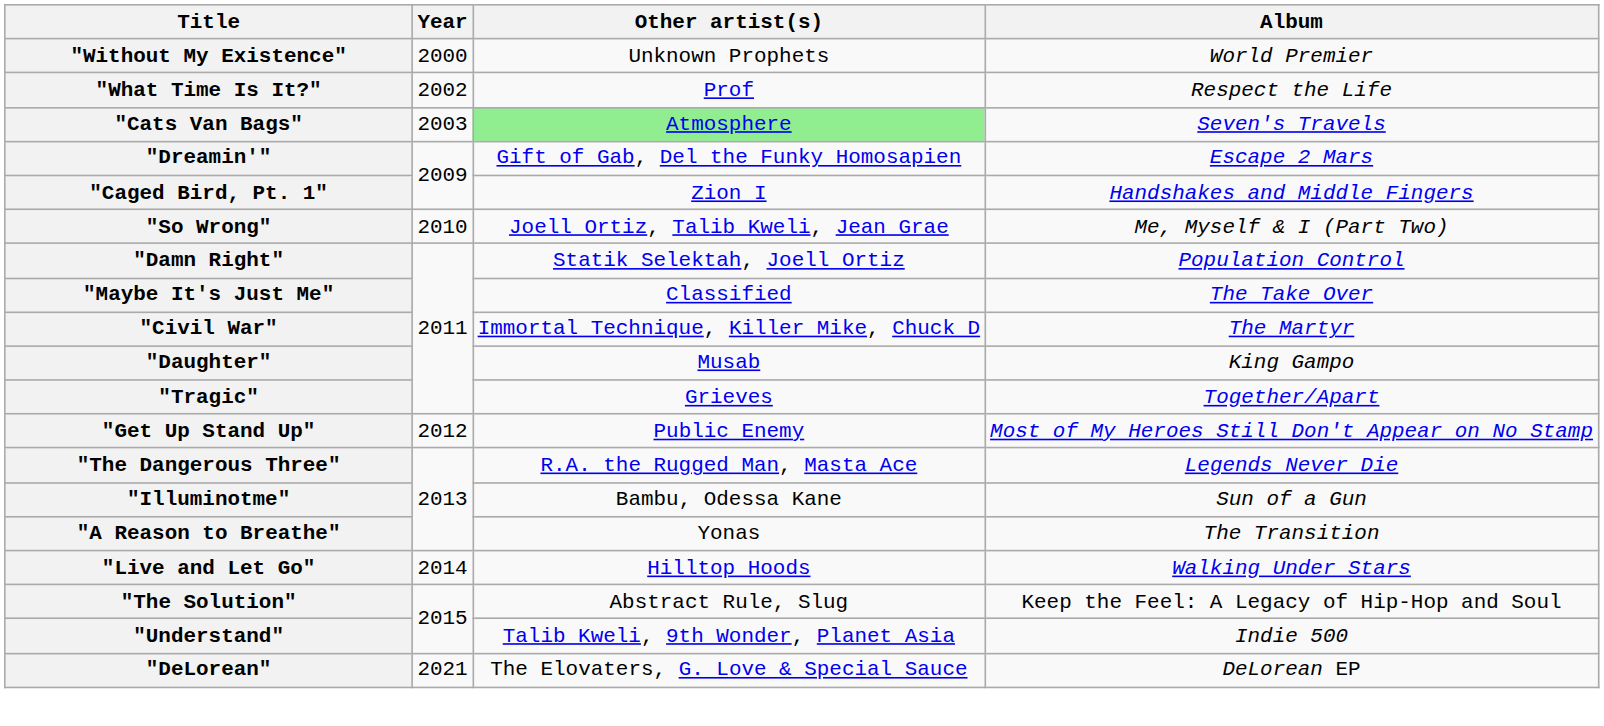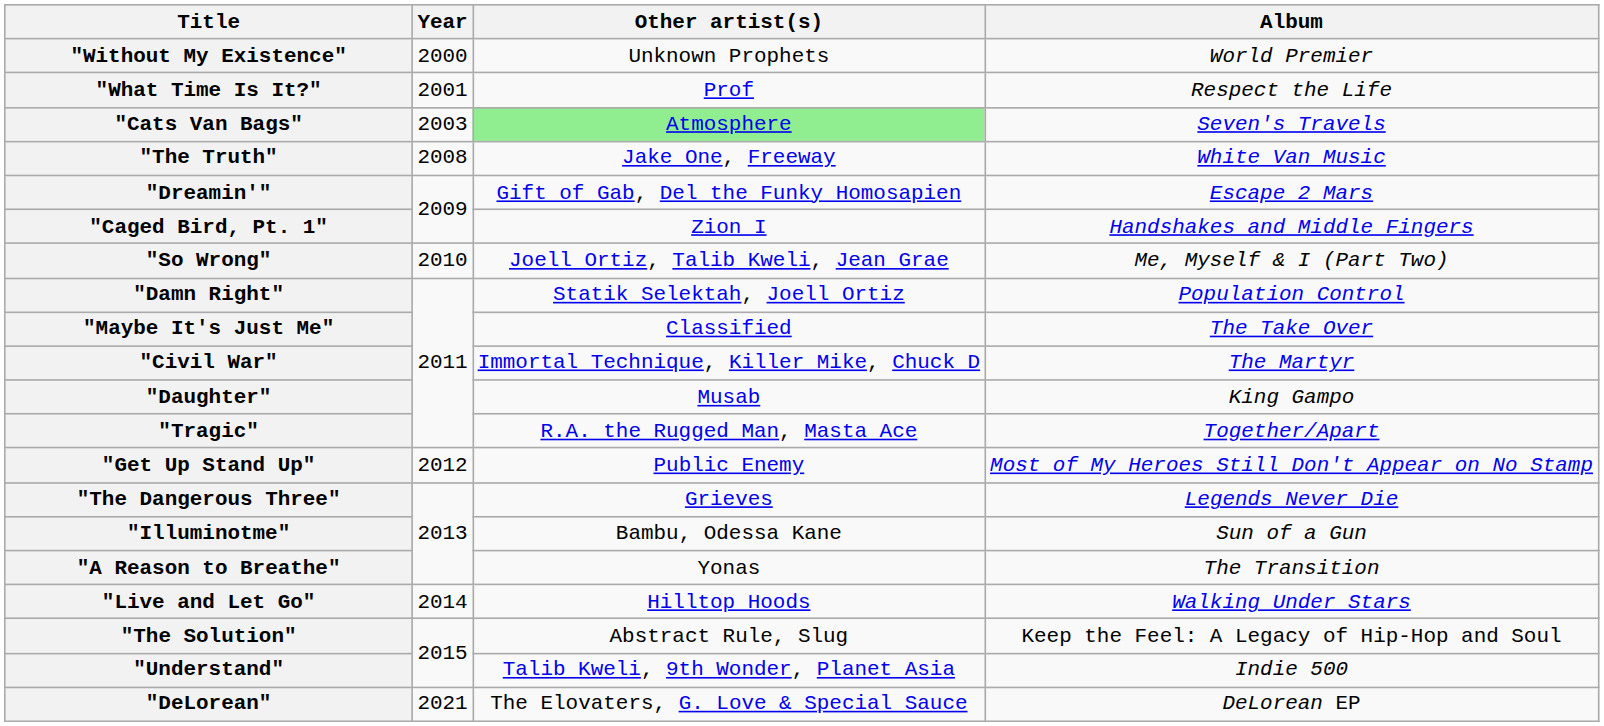"What Time Is It?" | Year: 2002 -> 2001
+ row: "The Truth" | 2008 | Jake One, Freeway | White Van Music
"Tragic" | Other artist(s): Grieves -> R.A. the Rugged Man, Masta Ace
"The Dangerous Three" | Other artist(s): R.A. the Rugged Man, Masta Ace -> Grieves
